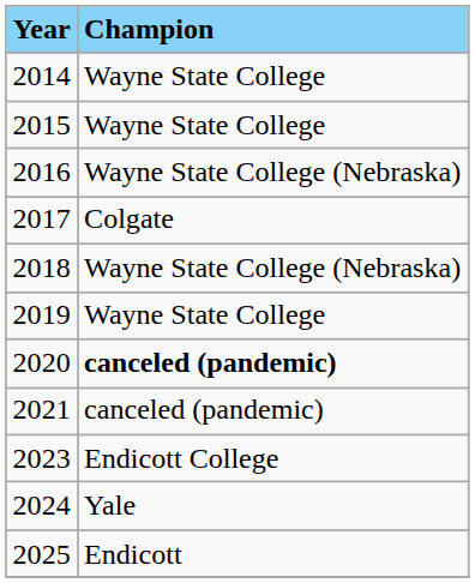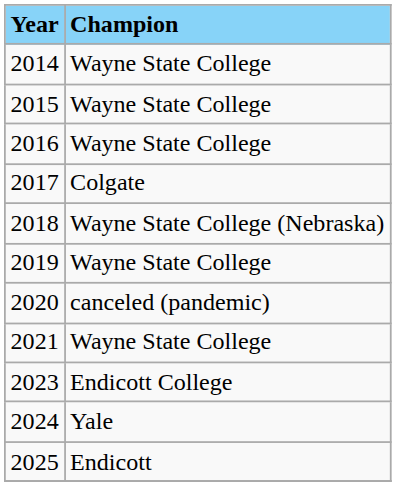2016 | Champion: Wayne State College (Nebraska) -> Wayne State College
2020 | Champion: bold -> normal
2021 | Champion: canceled (pandemic) -> Wayne State College
